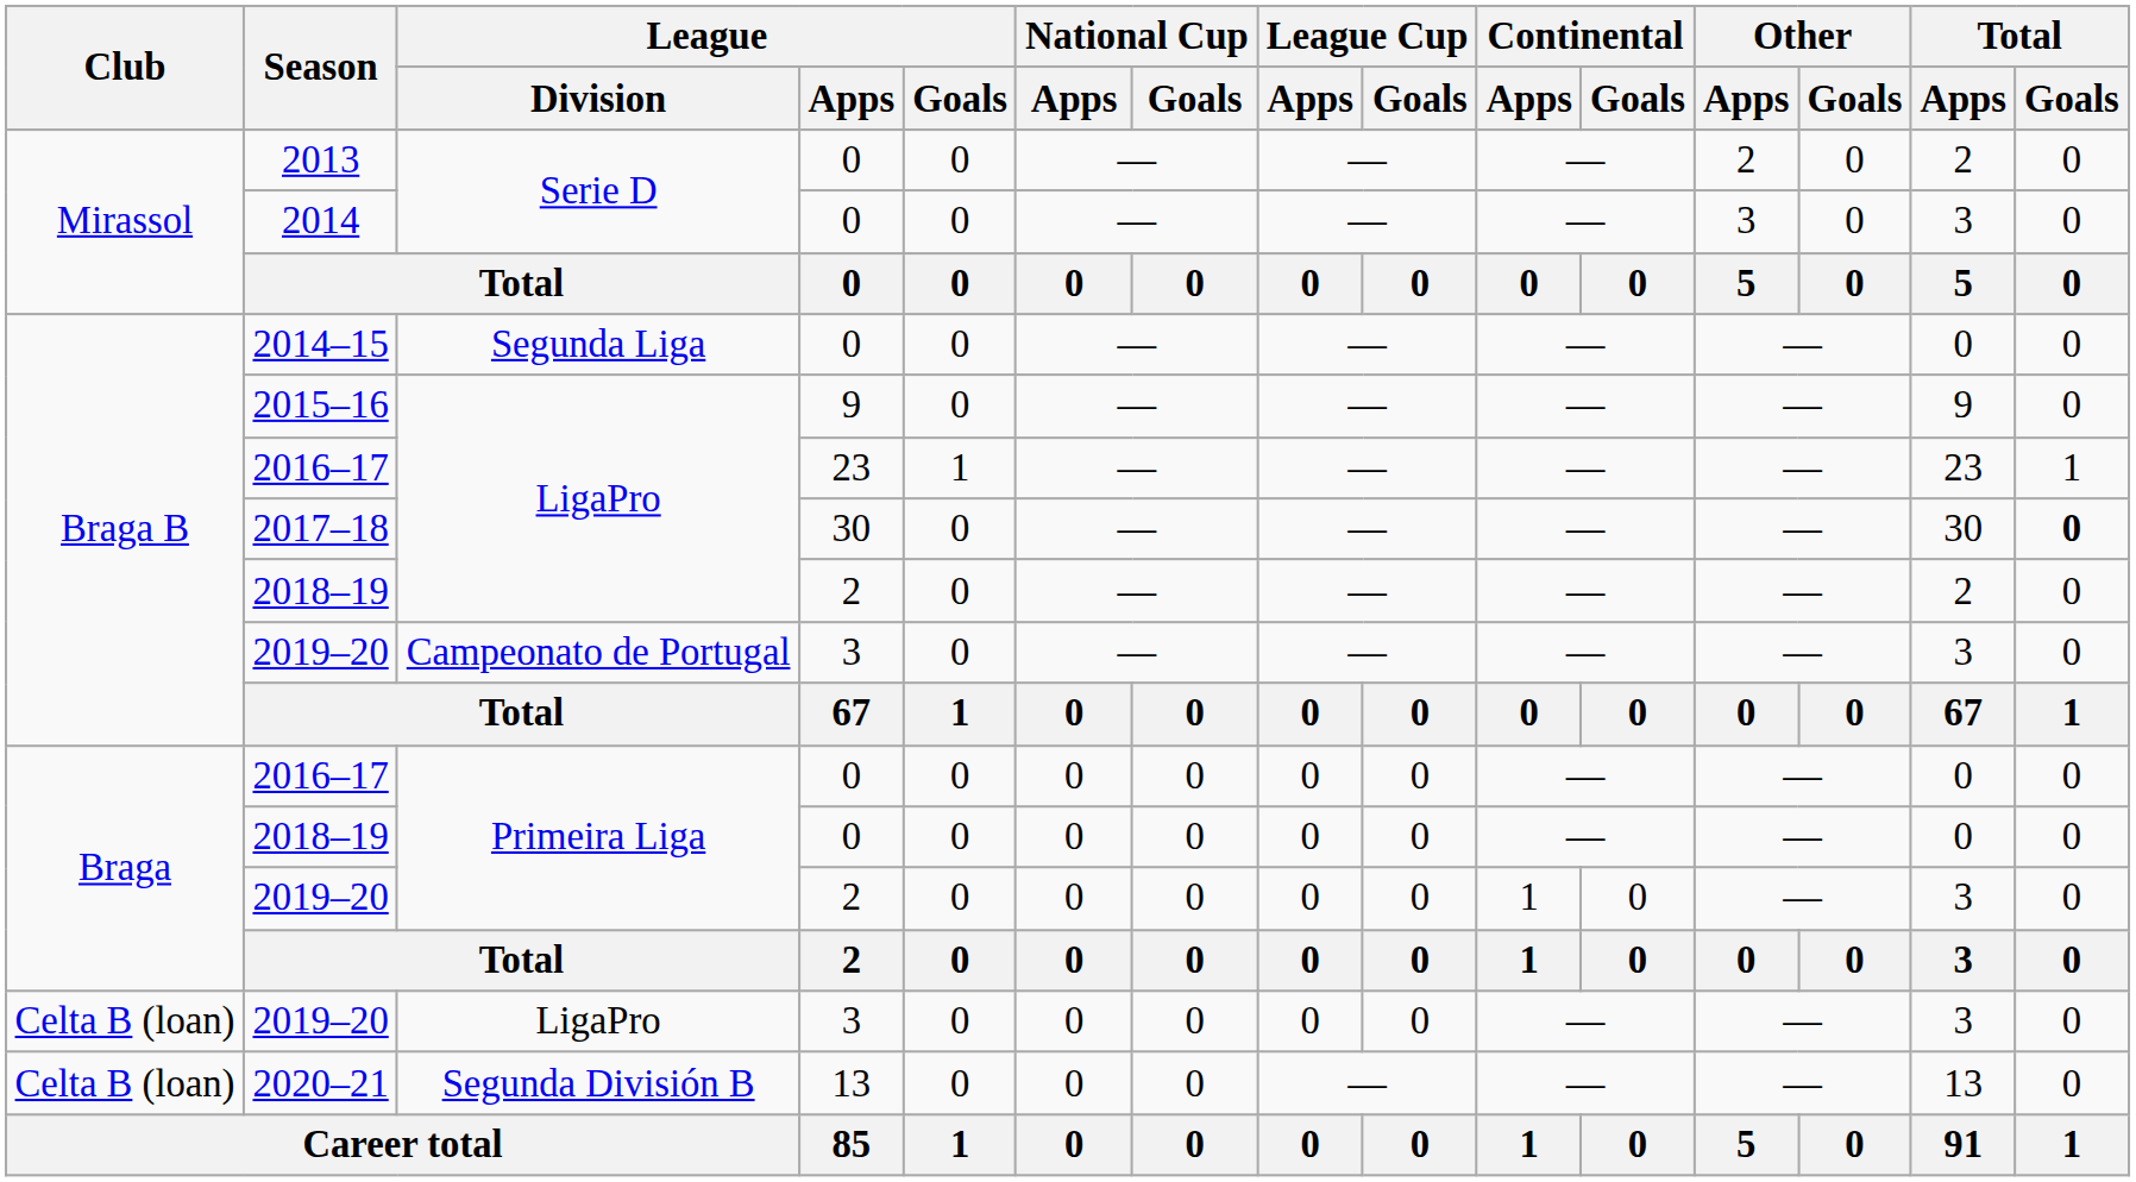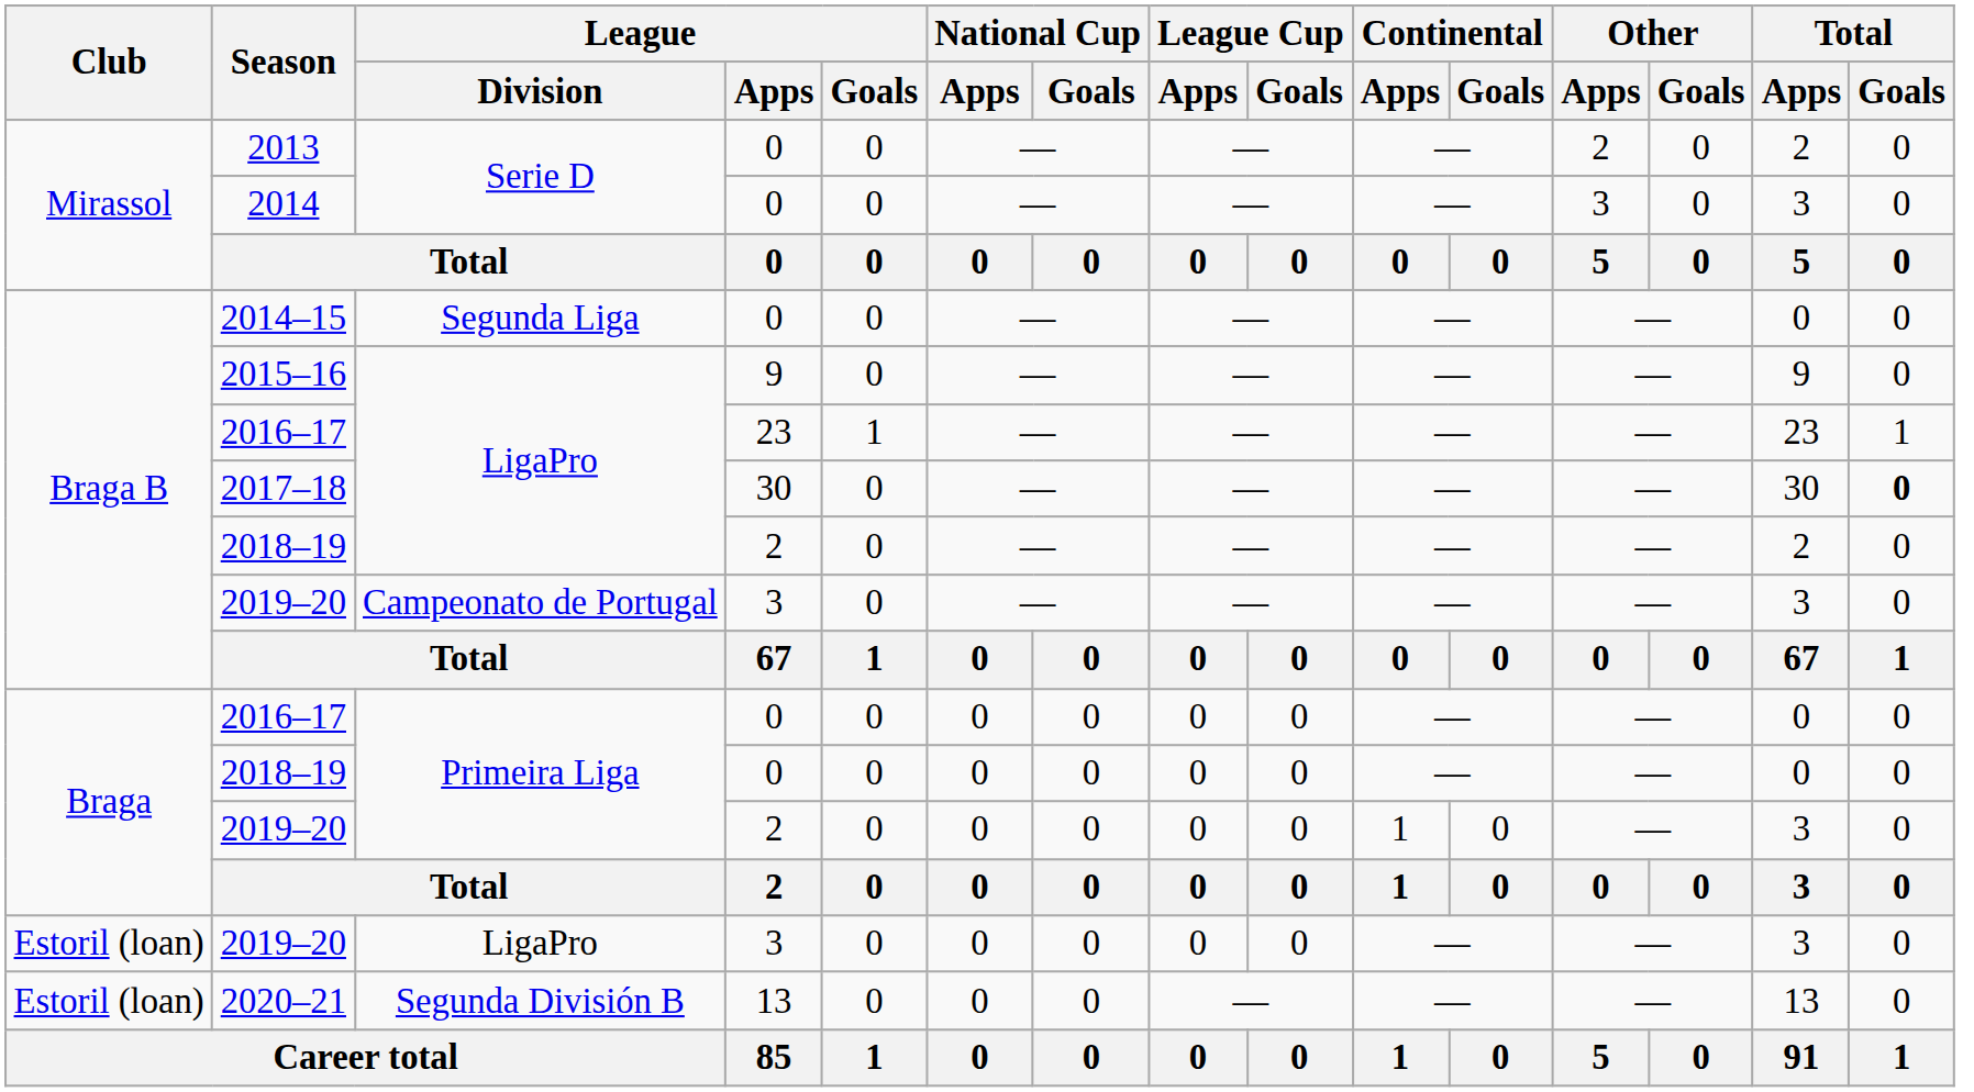2019–20 / LigaPro | Club: Celta B (loan) -> Estoril (loan)
2020–21 | Club: Celta B (loan) -> Estoril (loan)
